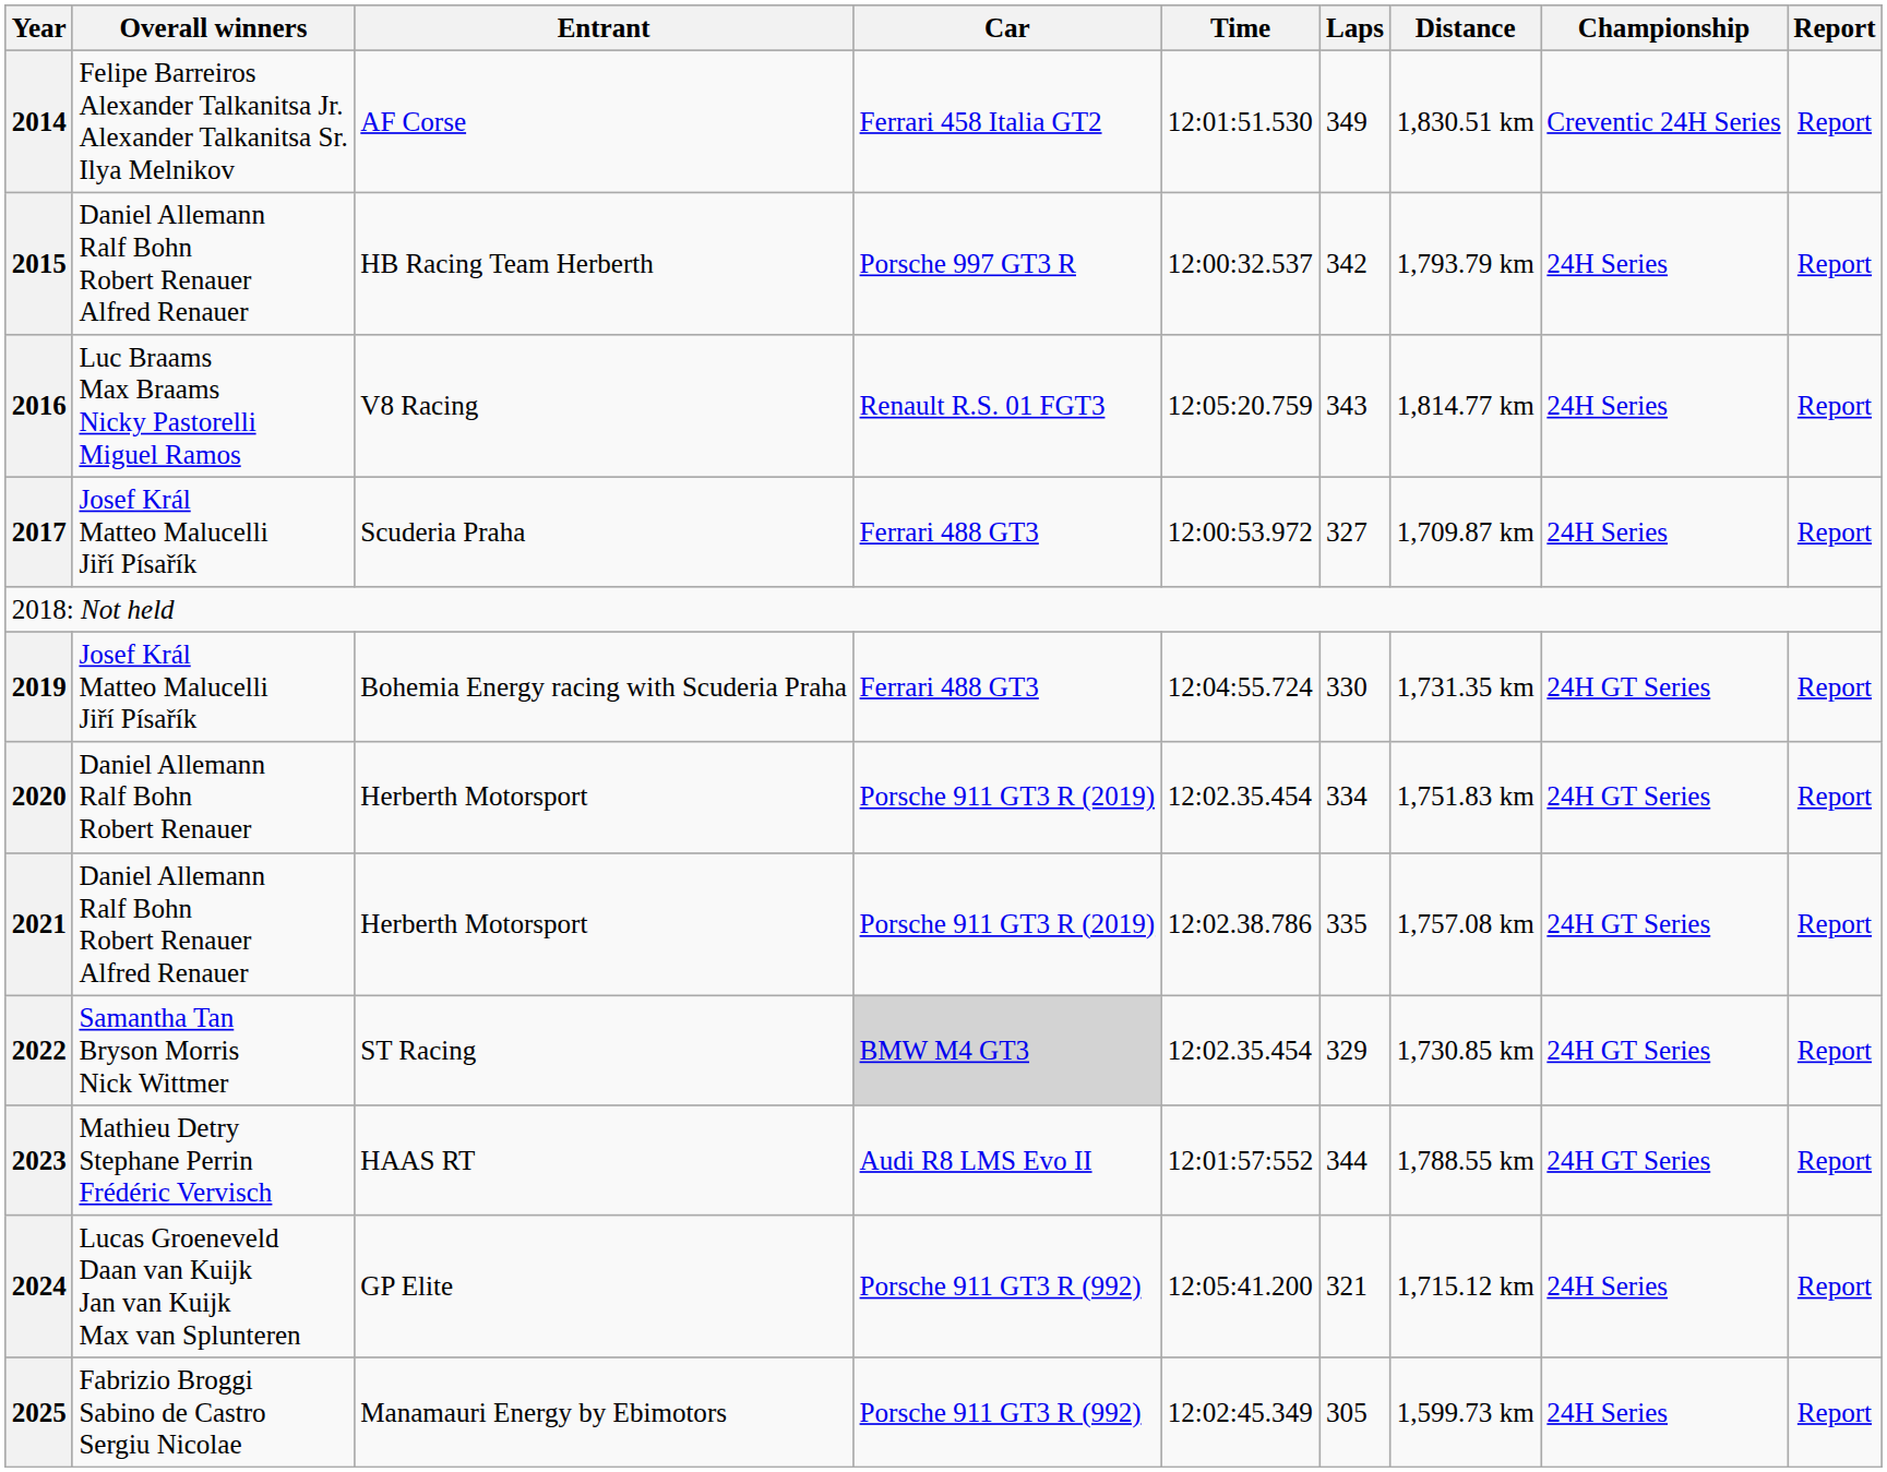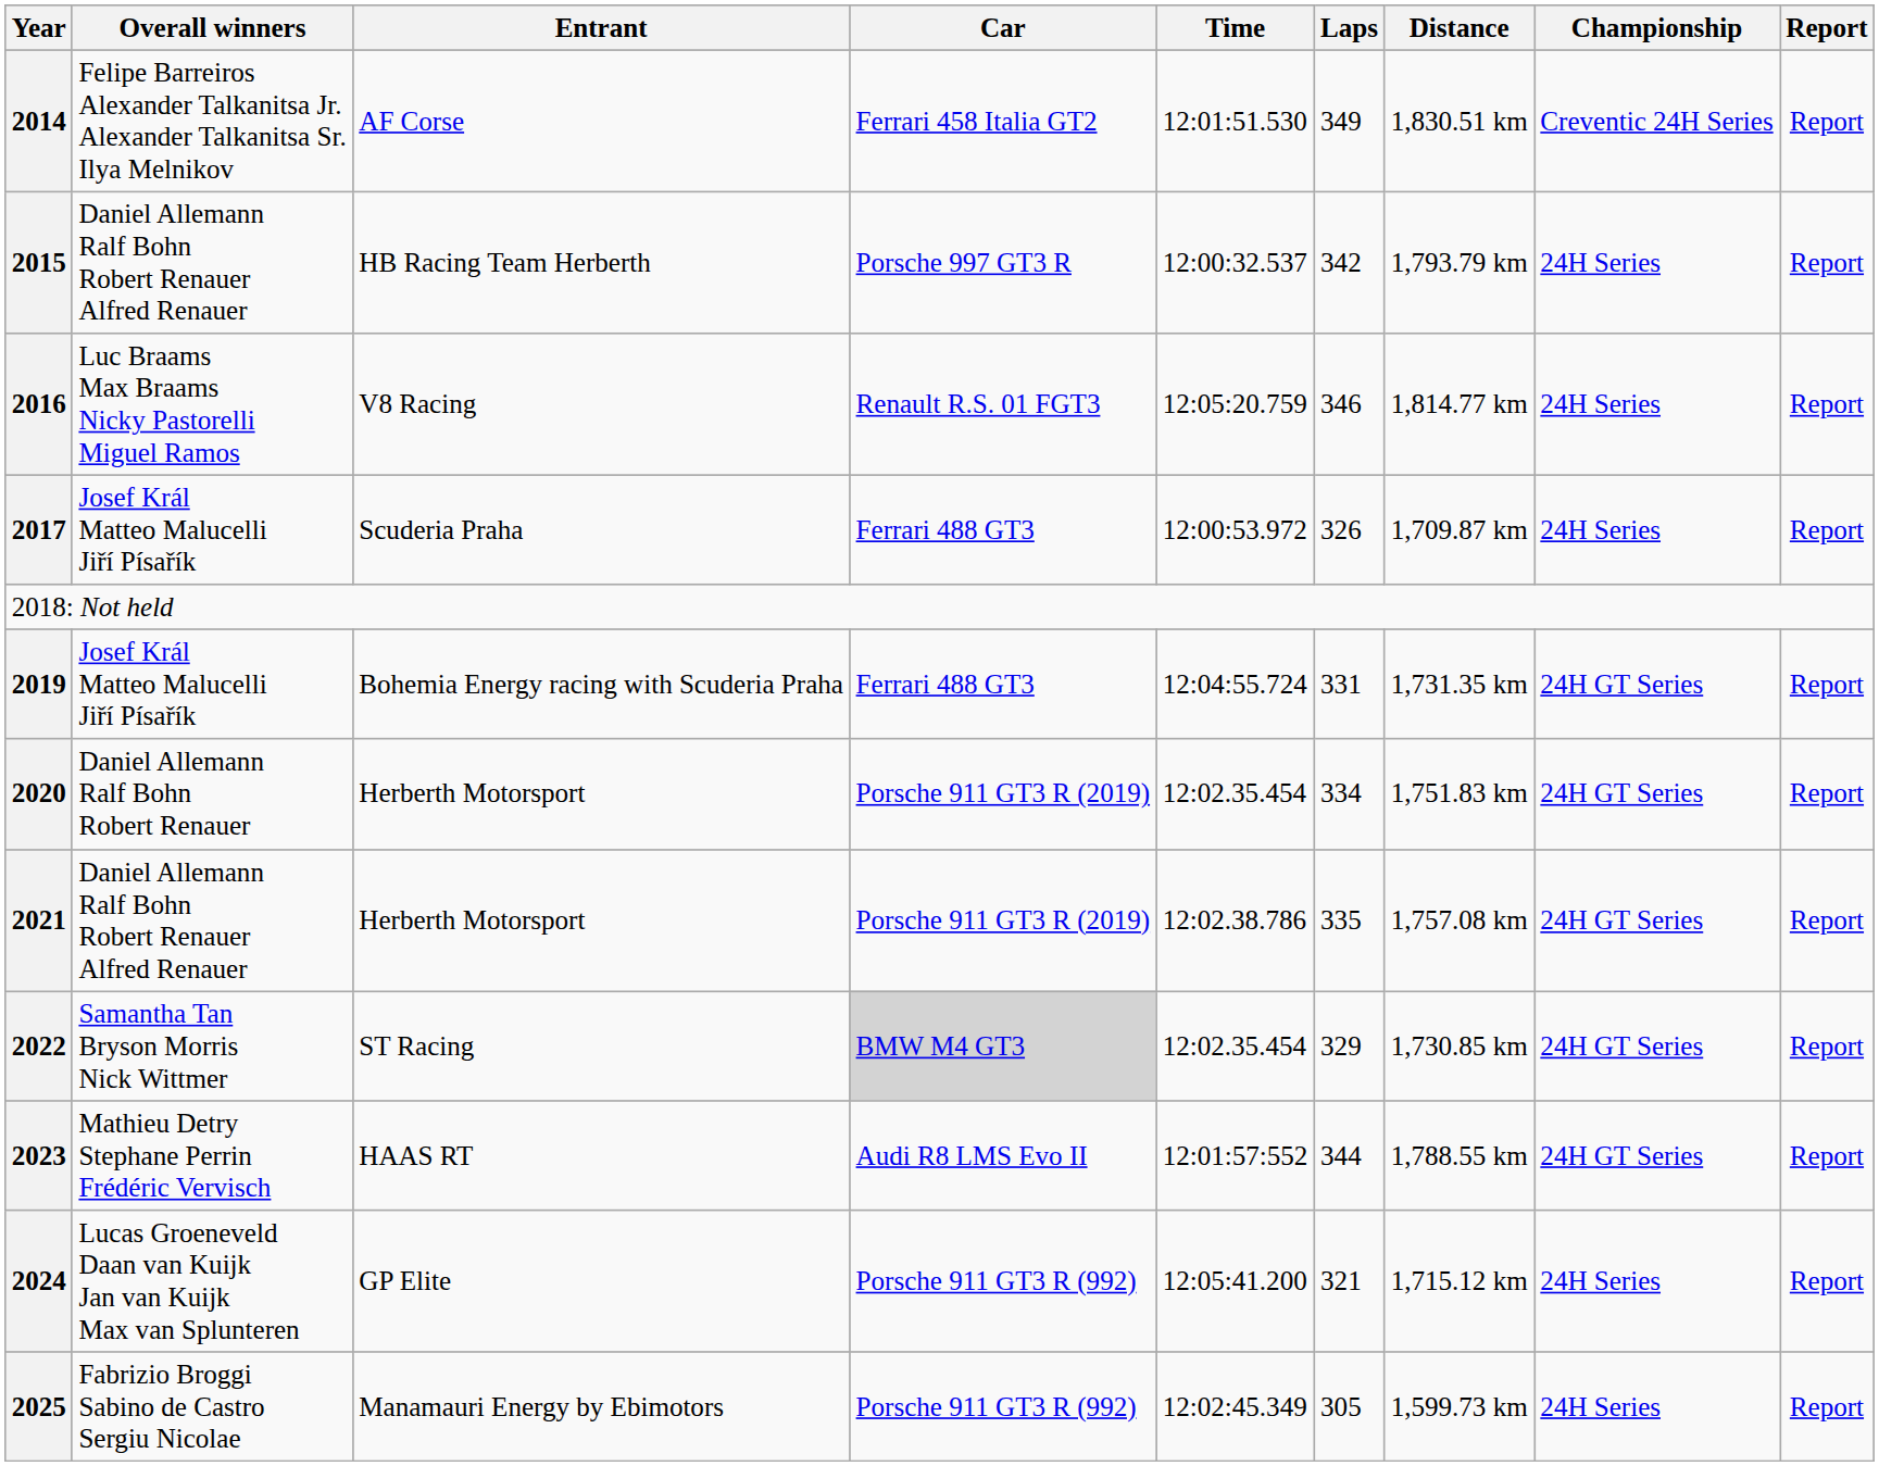2016 | Laps: 343 -> 346
2017 | Laps: 327 -> 326
2019 | Laps: 330 -> 331
